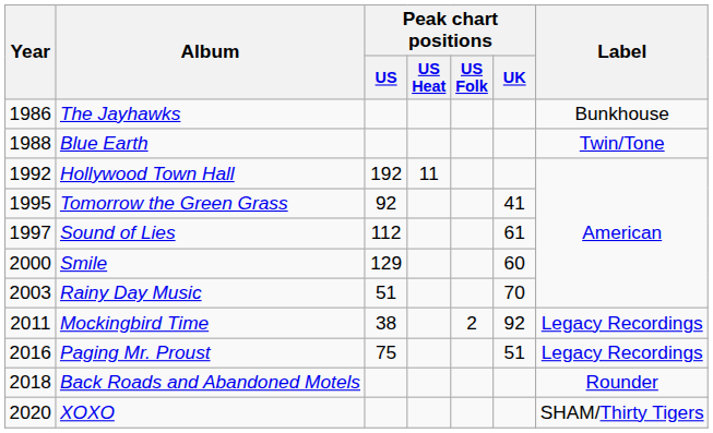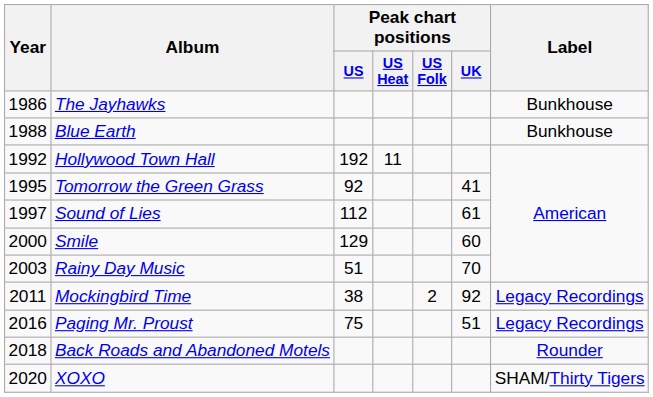Blue Earth | Label: Twin/Tone -> Bunkhouse
